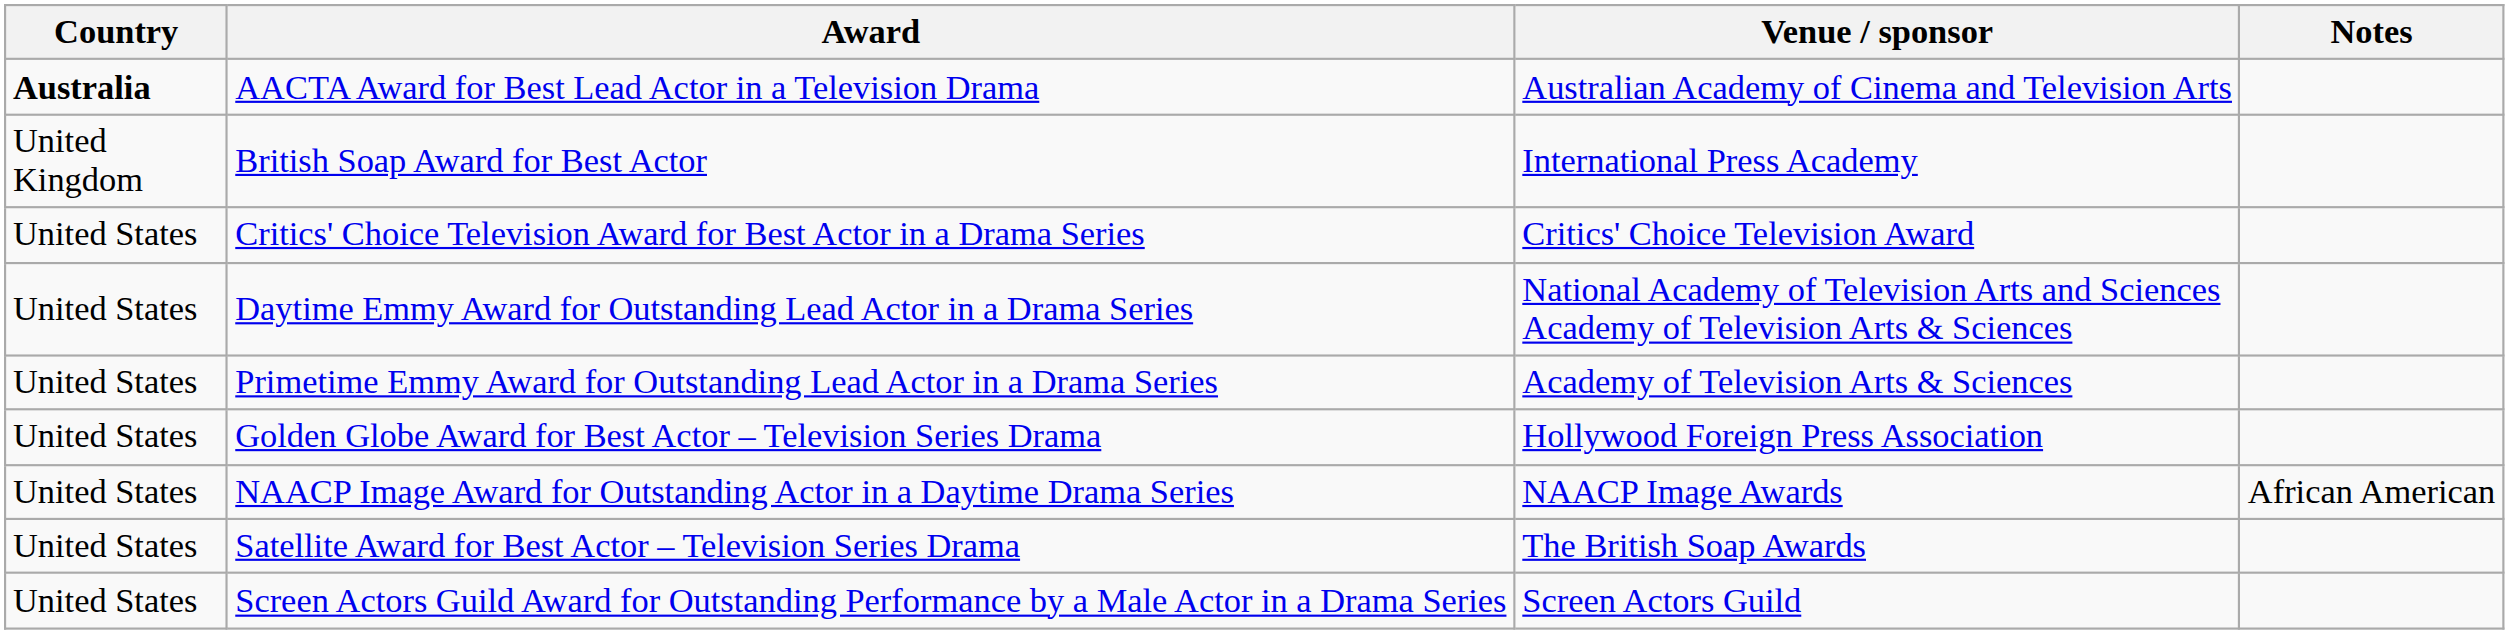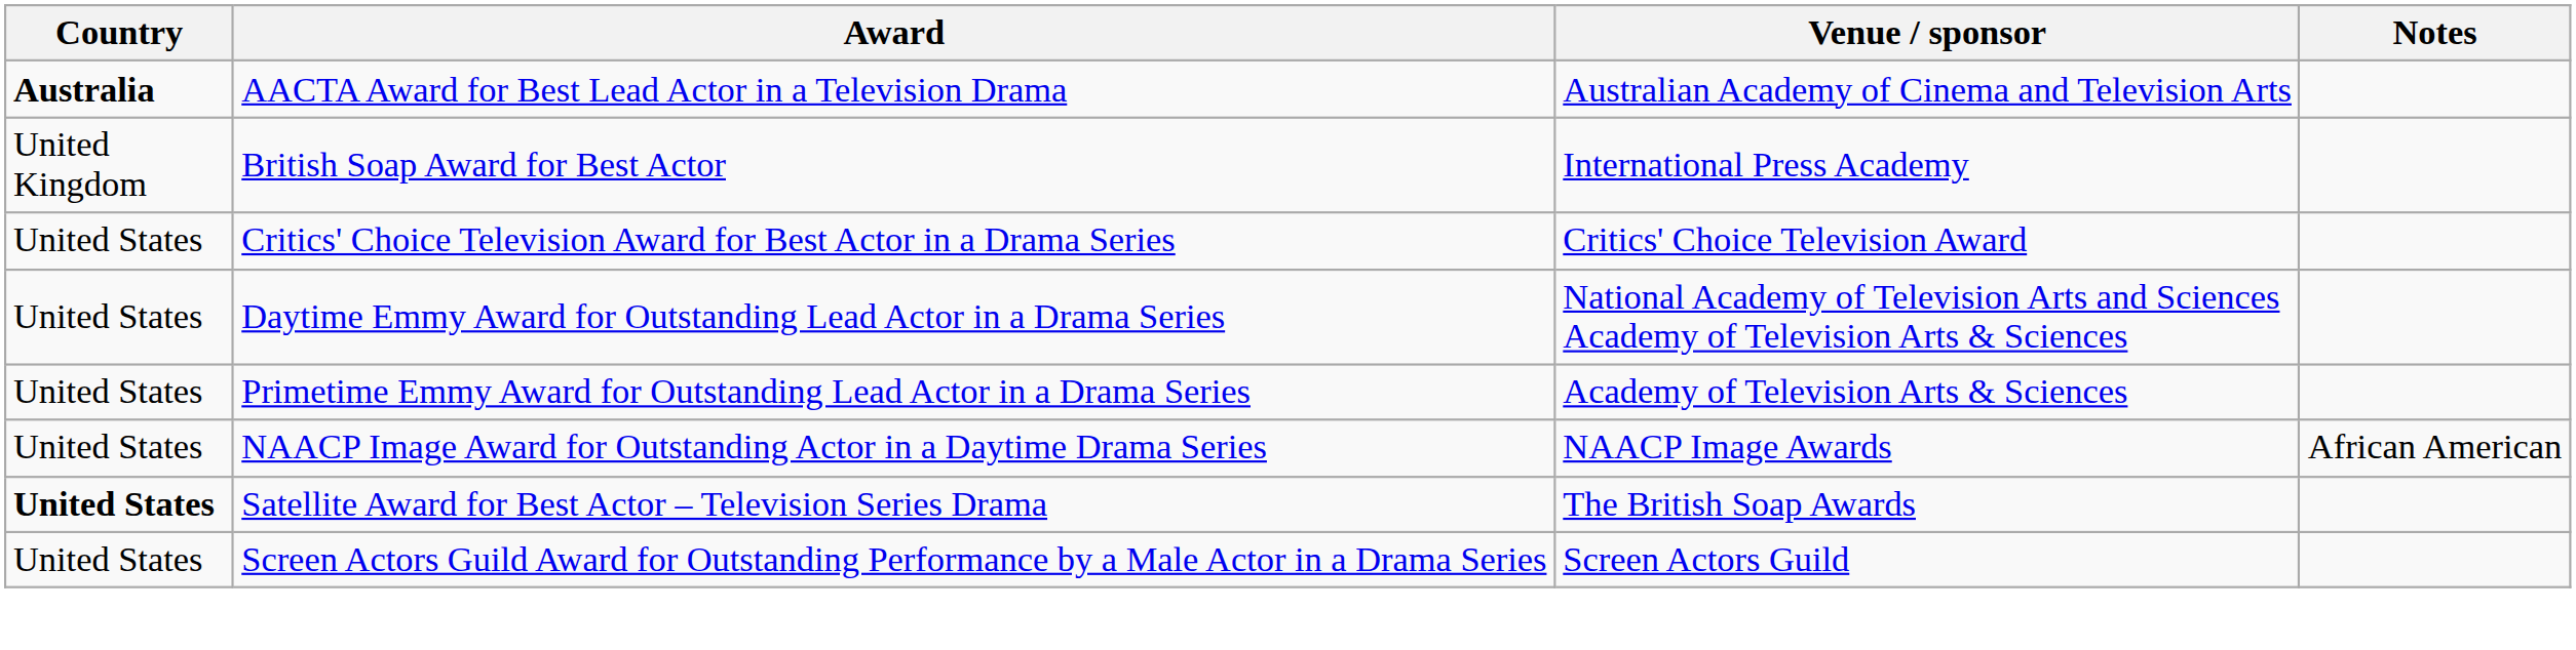- row: United States | Golden Globe Award for Best Actor – Television Series Drama | Hollywood Foreign Press Association
Satellite Award for Best Actor – Television Series Drama | Country: normal -> bold
